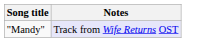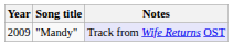+ column: Year | 2009
